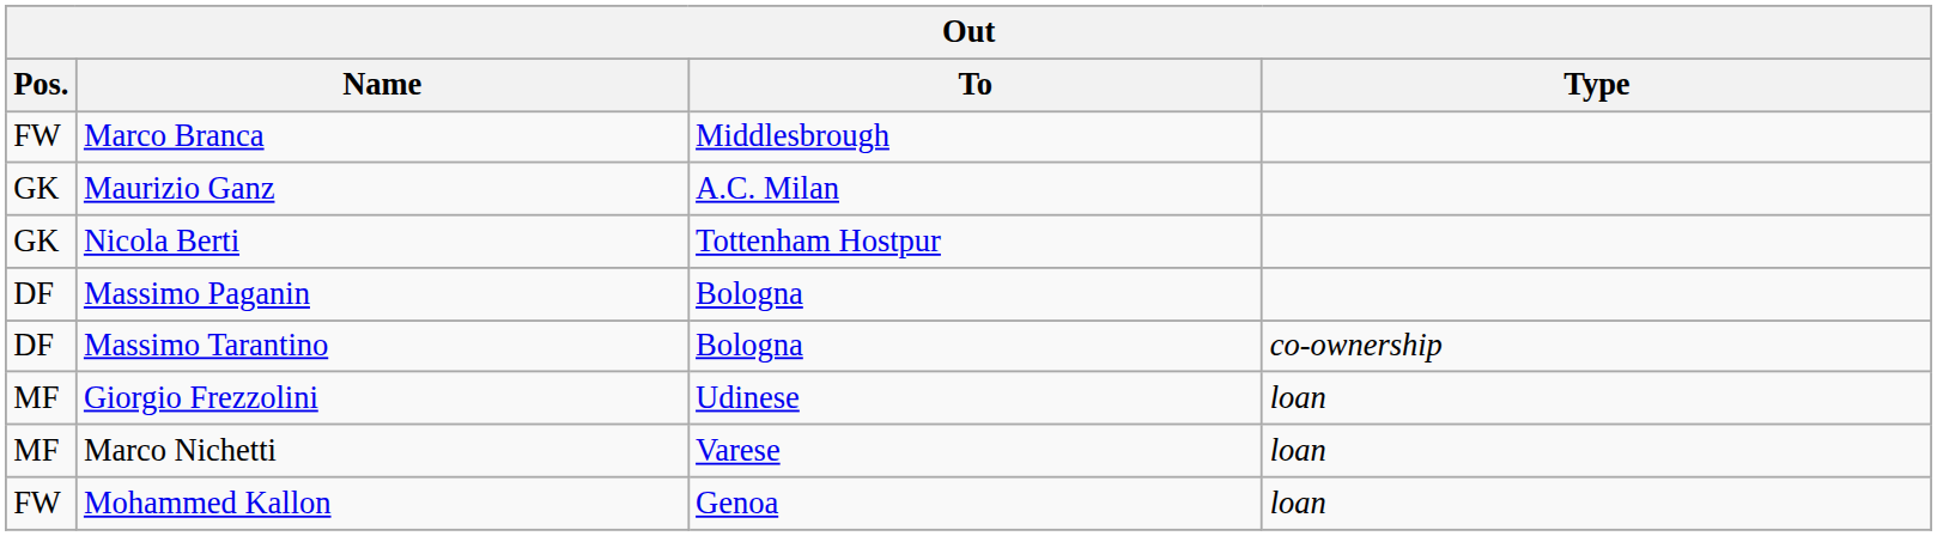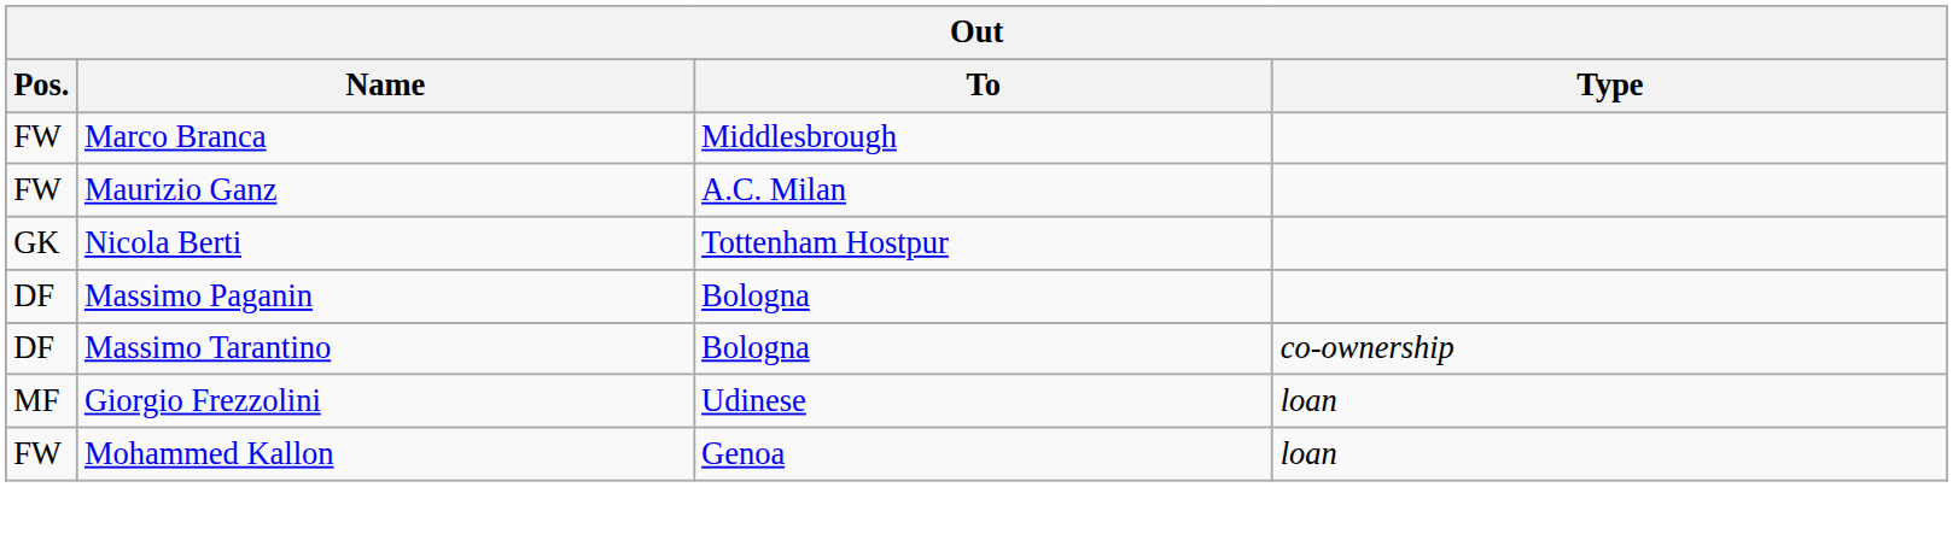Maurizio Ganz | Pos.: GK -> FW
- row: MF | Marco Nichetti | Varese | loan
